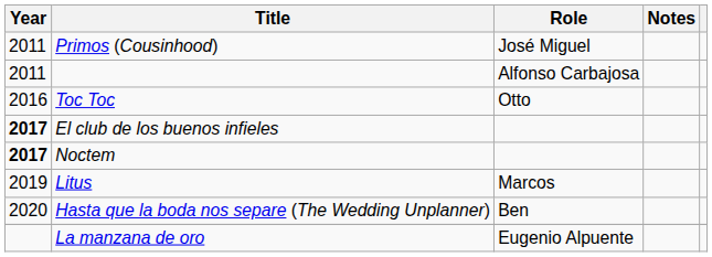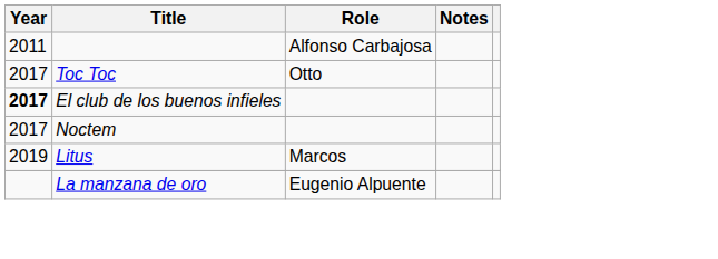- row: 2011 | Primos (Cousinhood) | José Miguel
Toc Toc | Year: 2016 -> 2017
Noctem | Year: bold -> normal
- row: 2020 | Hasta que la boda nos separe (The Wedding Unplanner) | Ben
